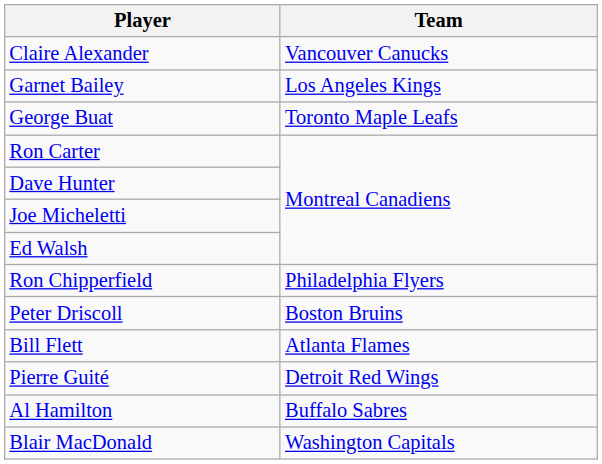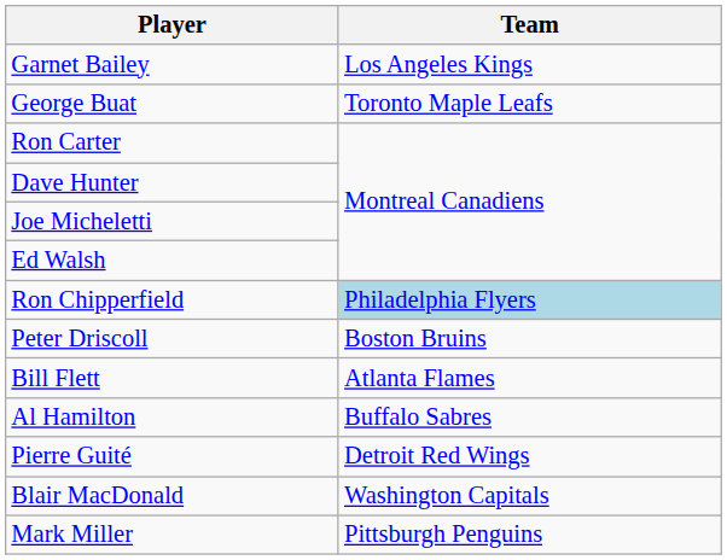- row: Claire Alexander | Vancouver Canucks
Ron Chipperfield | Team: no background -> lightblue background
rows swapped: Pierre Guité <-> Al Hamilton
+ row: Mark Miller | Pittsburgh Penguins
